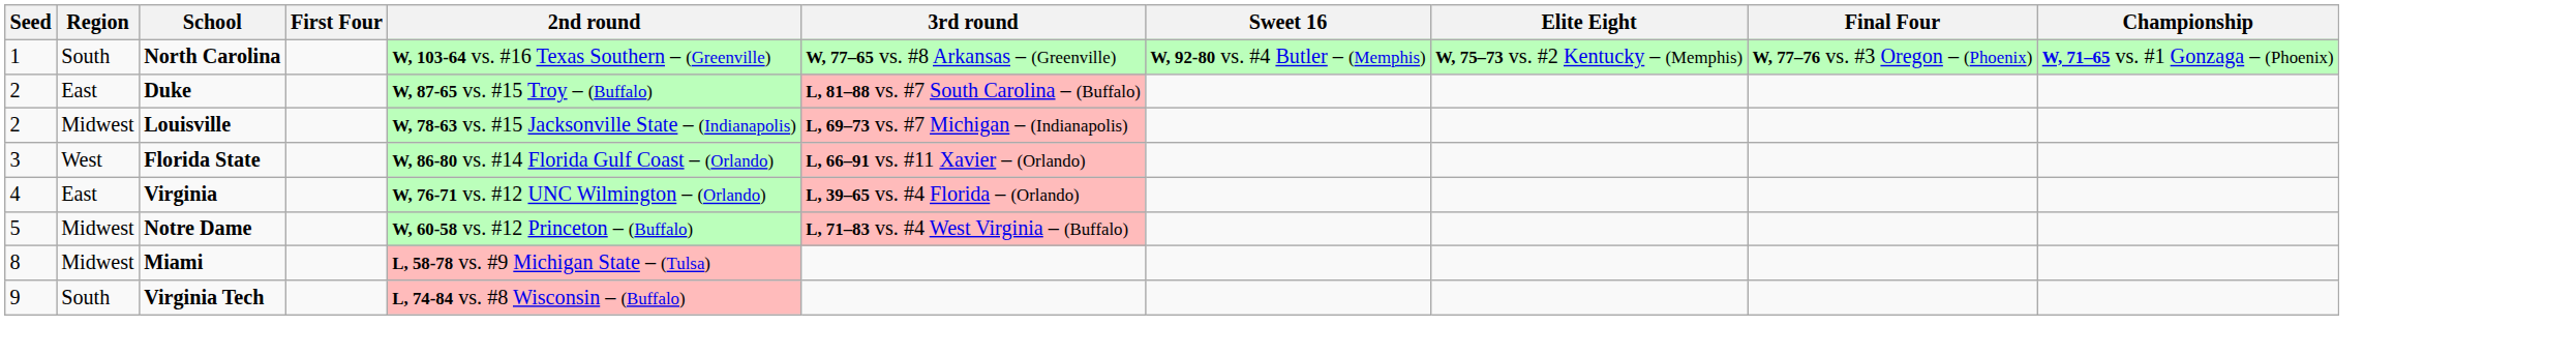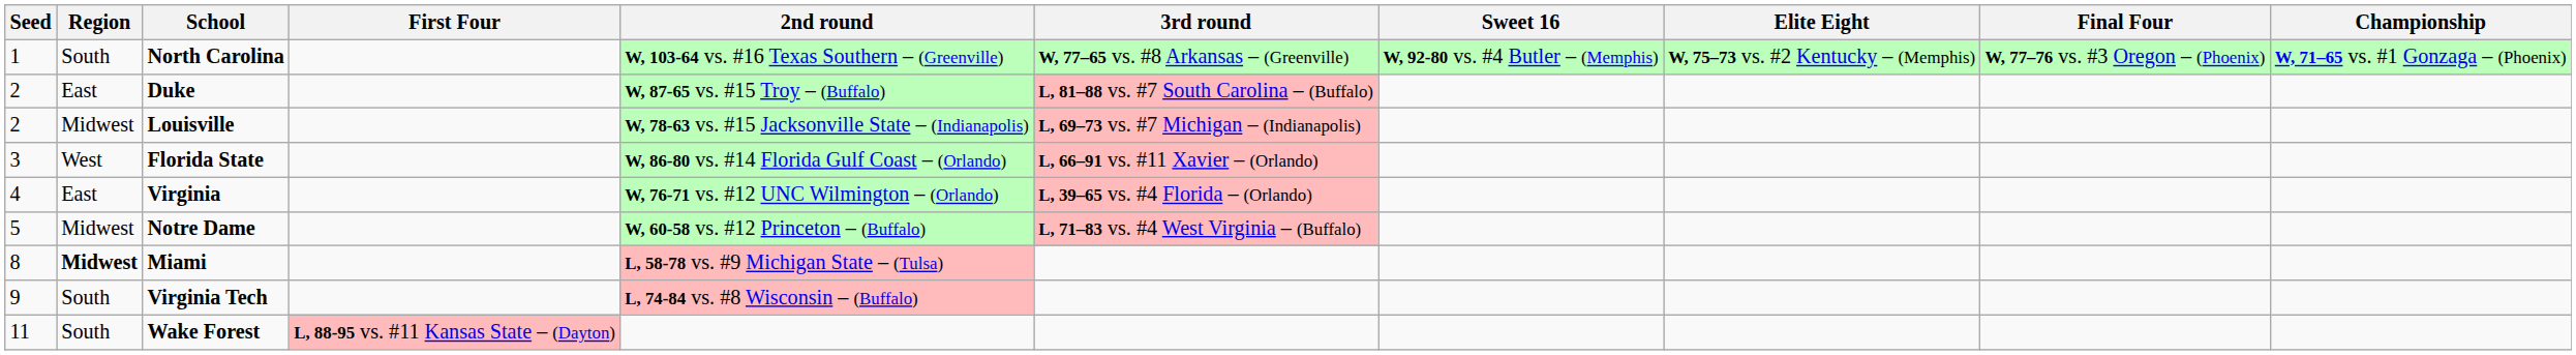Miami | Region: normal -> bold
+ row: 11 | South | Wake Forest | L, 88-95 vs. #11 Kansas State – (Dayton)
